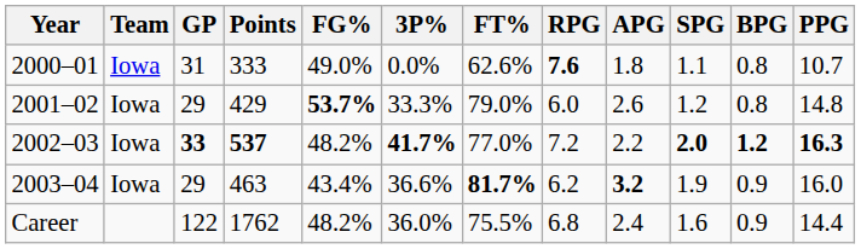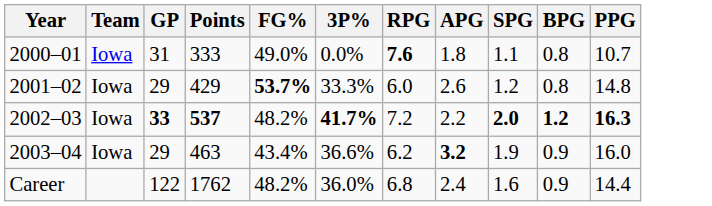- column: FT% | 62.6% | 79.0% | 77.0% | 81.7% | 75.5%
